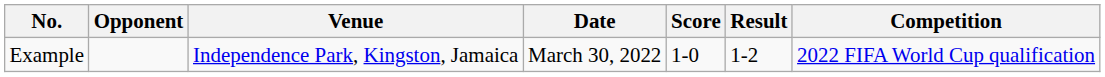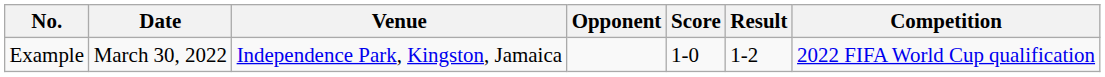columns swapped: Date <-> Opponent
